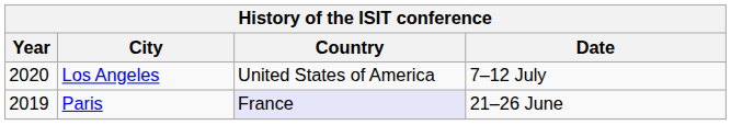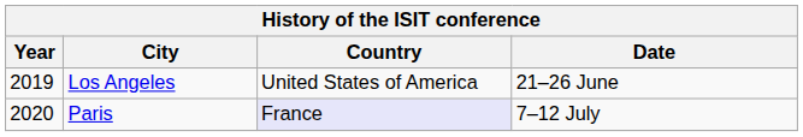Los Angeles | Year: 2020 -> 2019
Los Angeles | Date: 7–12 July -> 21–26 June
Paris | Year: 2019 -> 2020
Paris | Date: 21–26 June -> 7–12 July
